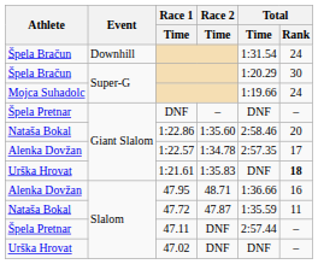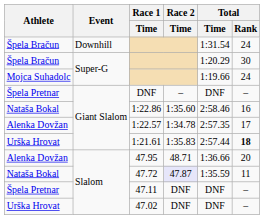1:22.86 | Total / Rank: 20 -> 16
1:21.61 | Total / Time: DNF -> 2:57.44
47.95 | Total / Rank: 16 -> 20
47.72 | Race 2 / Time: no background -> lavender background
47.11 | Total / Time: 2:57.44 -> DNF
